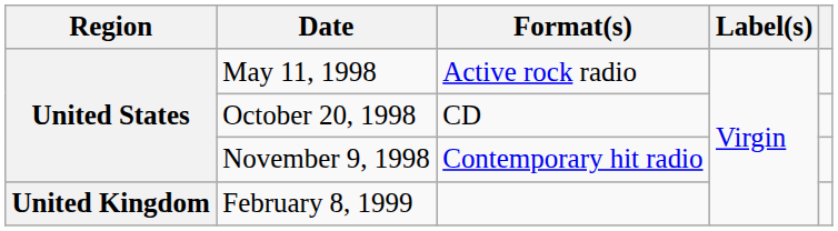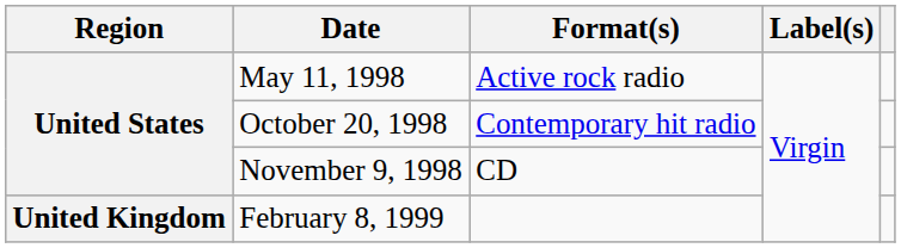October 20, 1998 | Format(s): CD -> Contemporary hit radio
November 9, 1998 | Format(s): Contemporary hit radio -> CD
